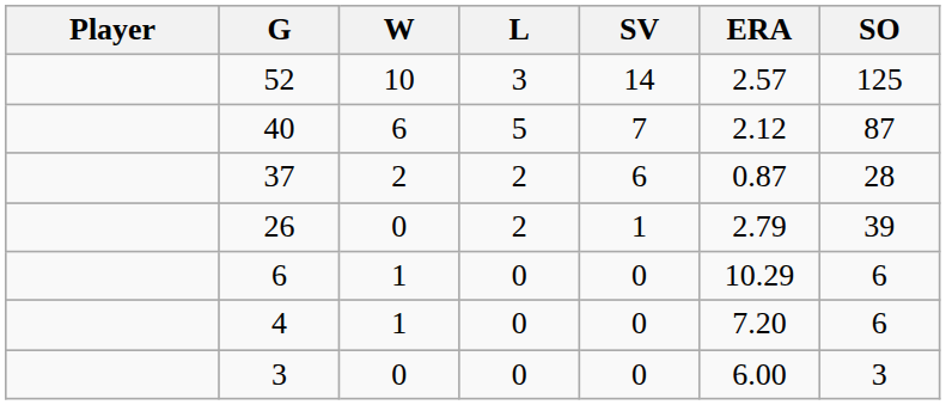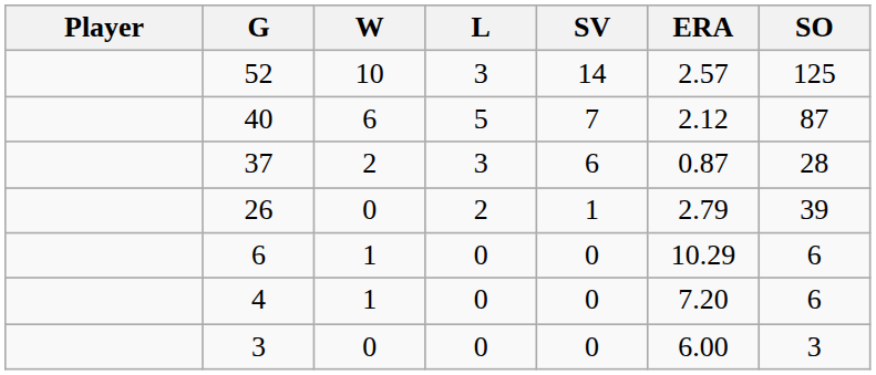37 | L: 2 -> 3
